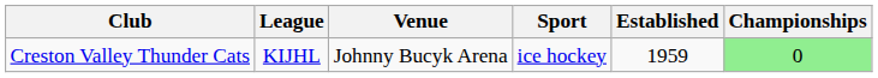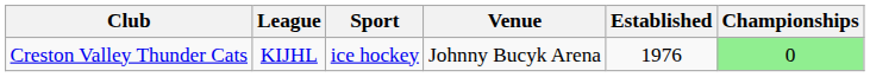columns swapped: Sport <-> Venue
Creston Valley Thunder Cats | Established: 1959 -> 1976
